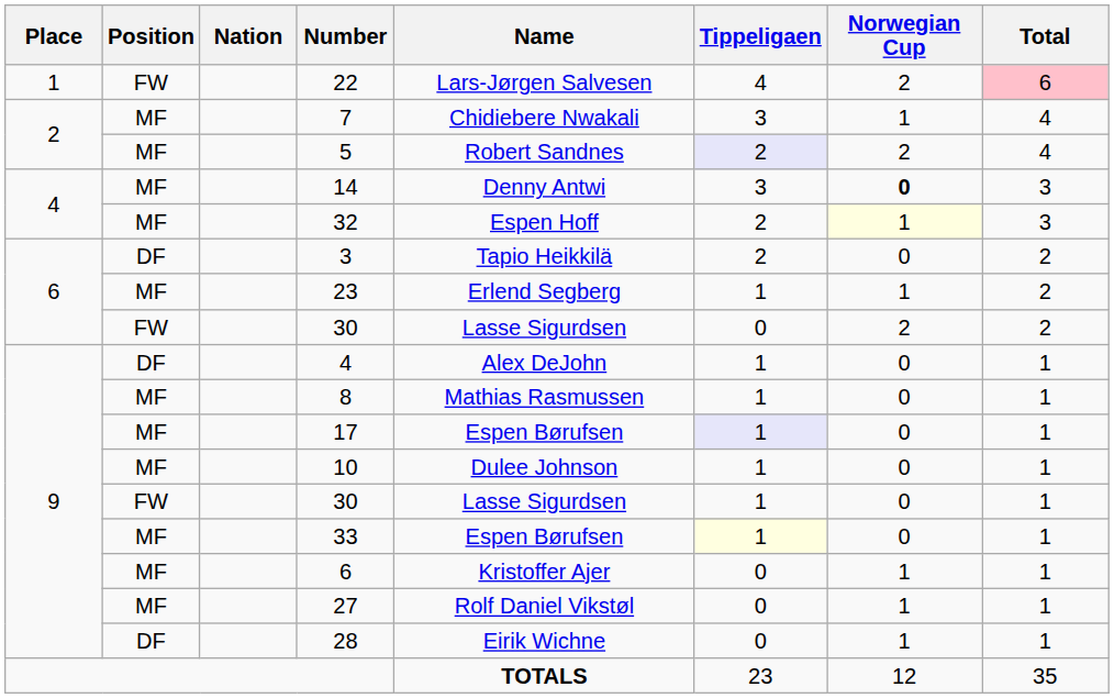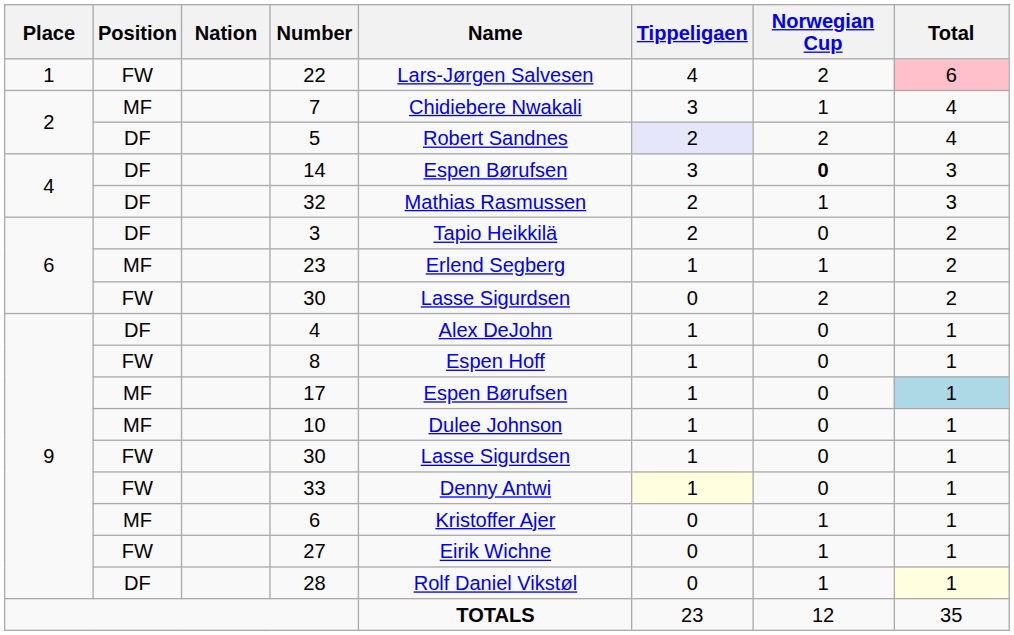5 | Position: MF -> DF
14 | Position: MF -> DF
14 | Name: Denny Antwi -> Espen Børufsen
32 | Position: MF -> DF
32 | Name: Espen Hoff -> Mathias Rasmussen
32 | Norwegian Cup: lightyellow background -> no background
8 | Position: MF -> FW
8 | Name: Mathias Rasmussen -> Espen Hoff
17 | Tippeligaen: lavender background -> no background
17 | Total: no background -> lightblue background
33 | Position: MF -> FW
33 | Name: Espen Børufsen -> Denny Antwi
27 | Position: MF -> FW
27 | Name: Rolf Daniel Vikstøl -> Eirik Wichne
28 | Name: Eirik Wichne -> Rolf Daniel Vikstøl
28 | Total: no background -> lightyellow background
